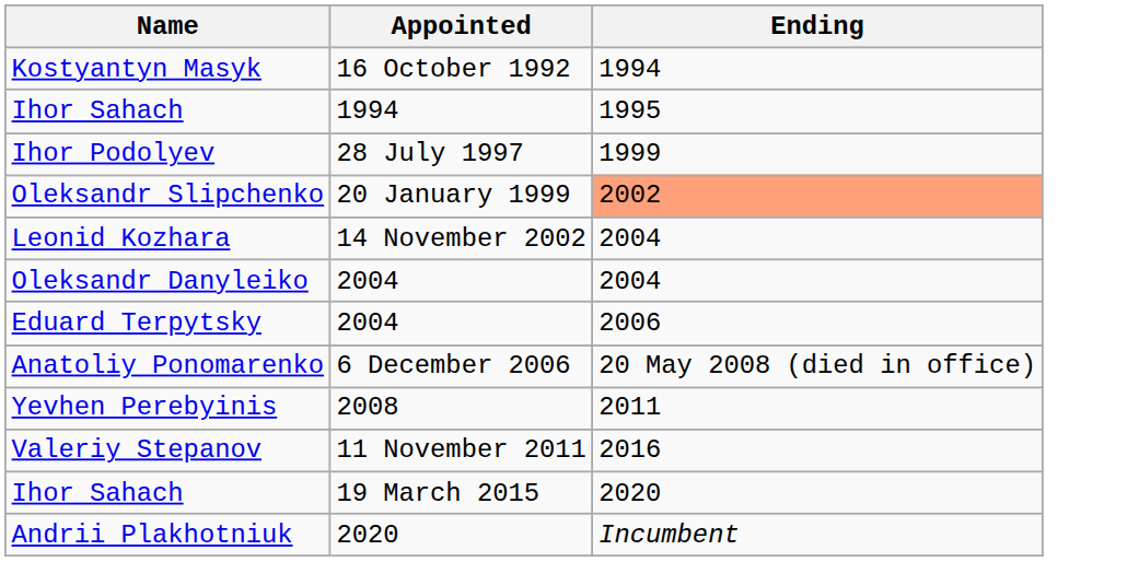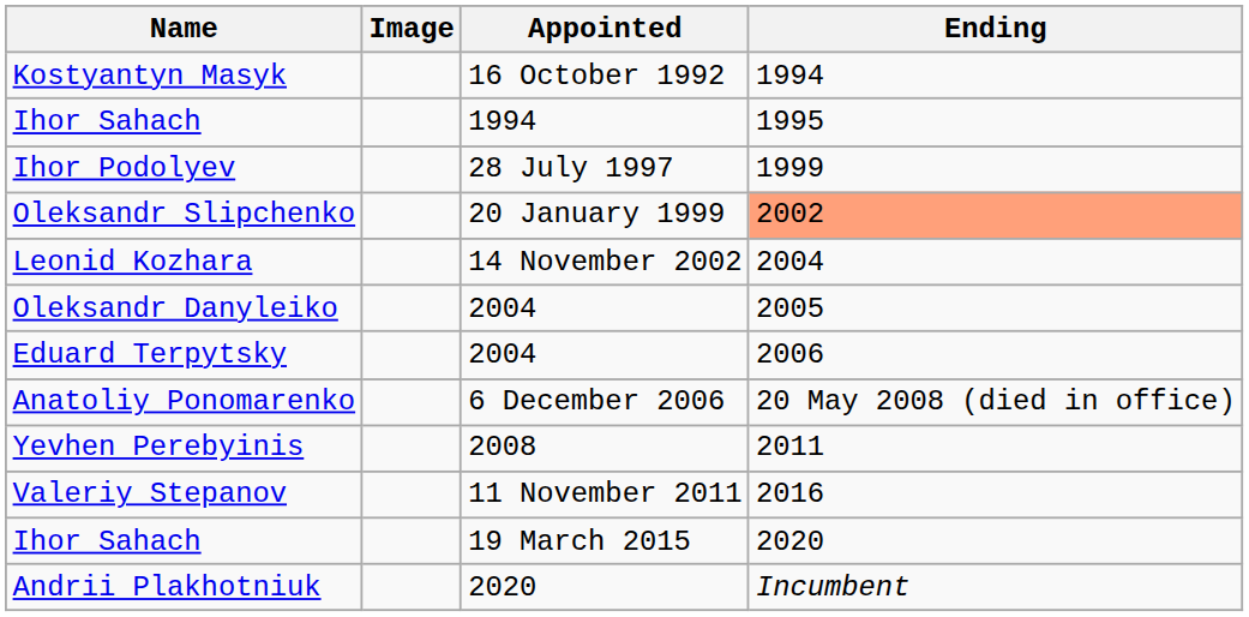+ column: Image
Oleksandr Danyleiko | Ending: 2004 -> 2005
